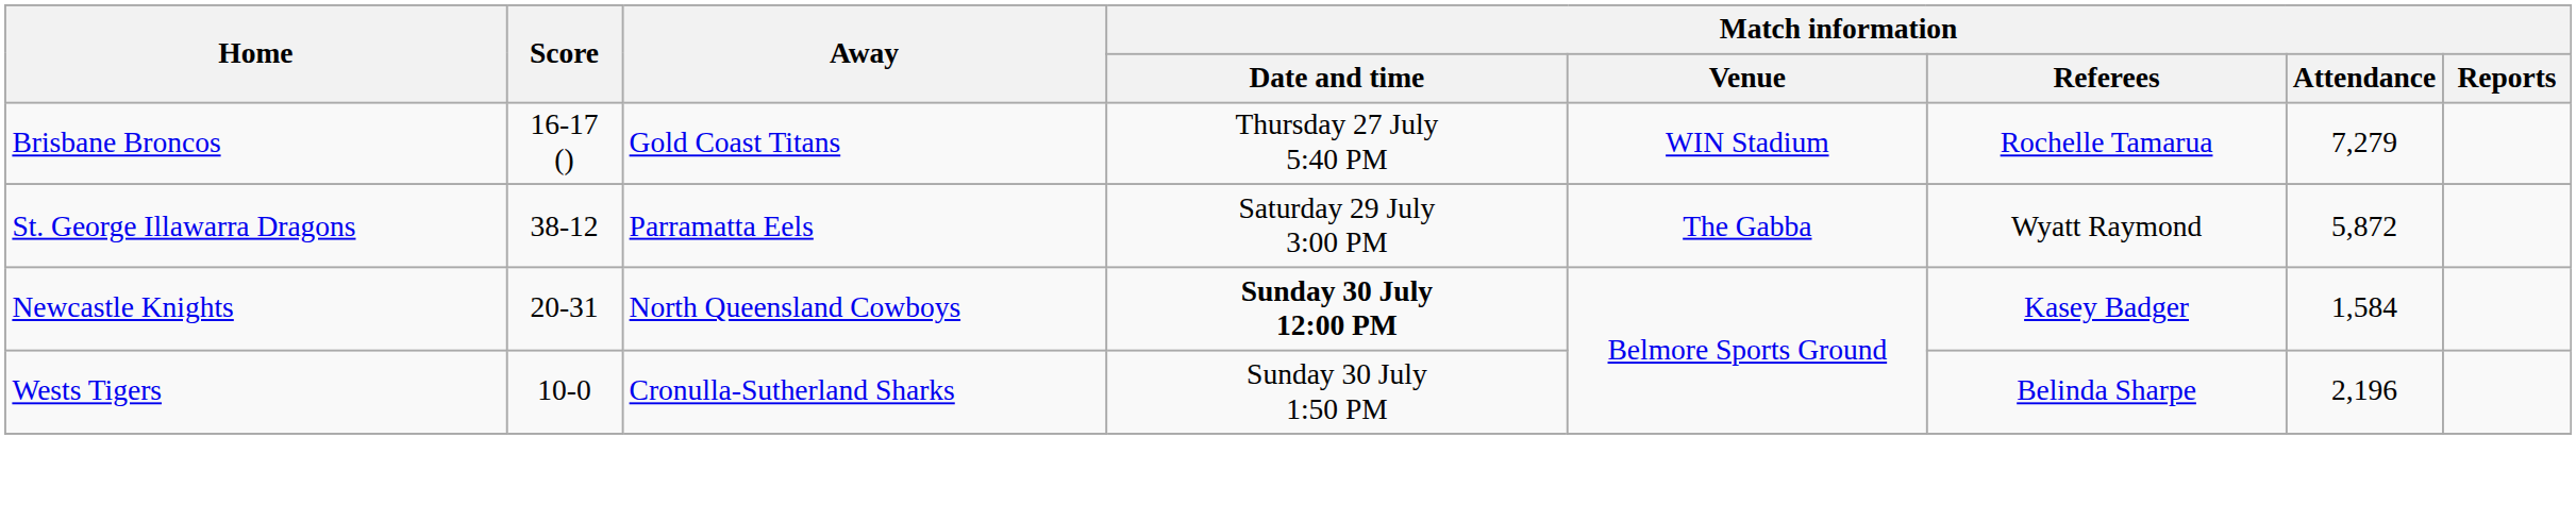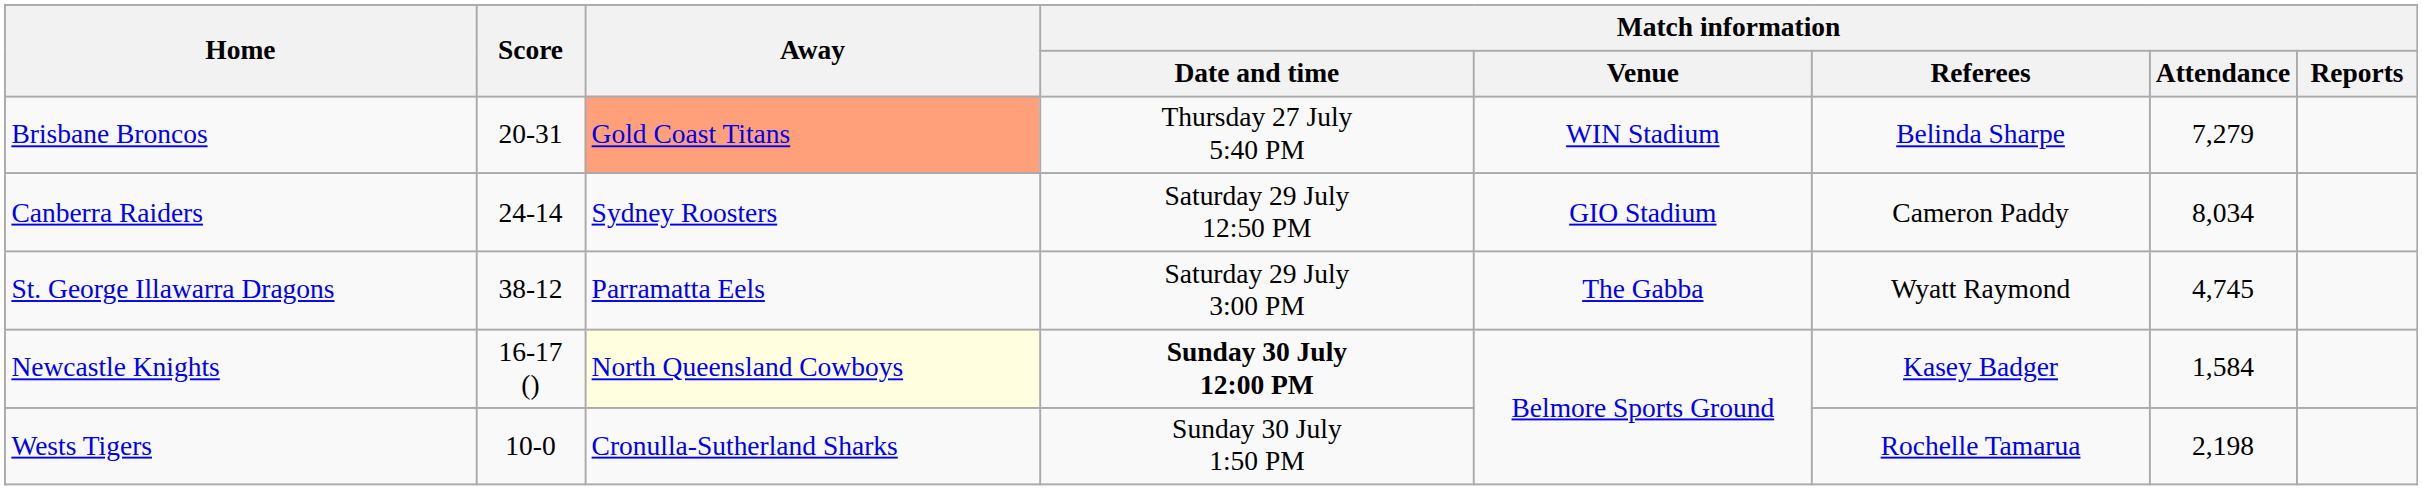Brisbane Broncos | Score: 16-17 () -> 20-31
Brisbane Broncos | Away: no background -> lightsalmon background
Brisbane Broncos | Match information / Referees: Rochelle Tamarua -> Belinda Sharpe
+ row: Canberra Raiders | 24-14 | Sydney Roosters | Saturday 29 July 12:50 PM | GIO Stadium | Cameron Paddy | 8,034
St. George Illawarra Dragons | Match information / Attendance: 5,872 -> 4,745
Newcastle Knights | Score: 20-31 -> 16-17 ()
Newcastle Knights | Away: no background -> lightyellow background
Wests Tigers | Match information / Referees: Belinda Sharpe -> Rochelle Tamarua
Wests Tigers | Match information / Attendance: 2,196 -> 2,198
